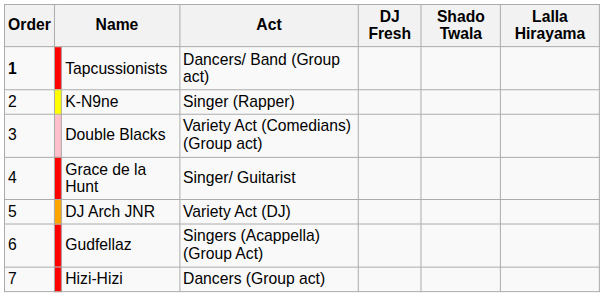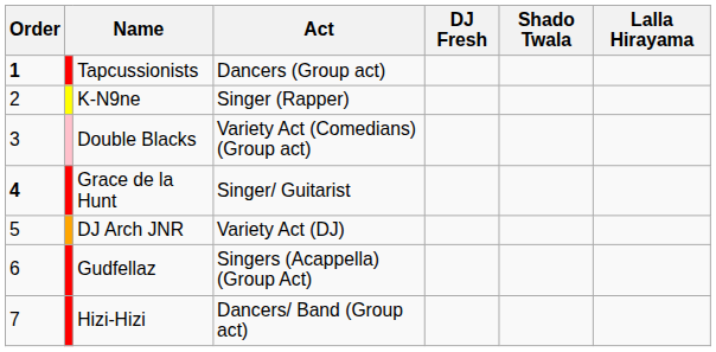Tapcussionists | Act: Dancers/ Band (Group act) -> Dancers (Group act)
Grace de la Hunt | Order: normal -> bold
Hizi-Hizi | Act: Dancers (Group act) -> Dancers/ Band (Group act)
